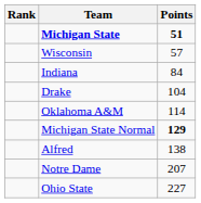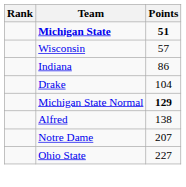Indiana | Points: 84 -> 86
- row: Oklahoma A&M | 114
